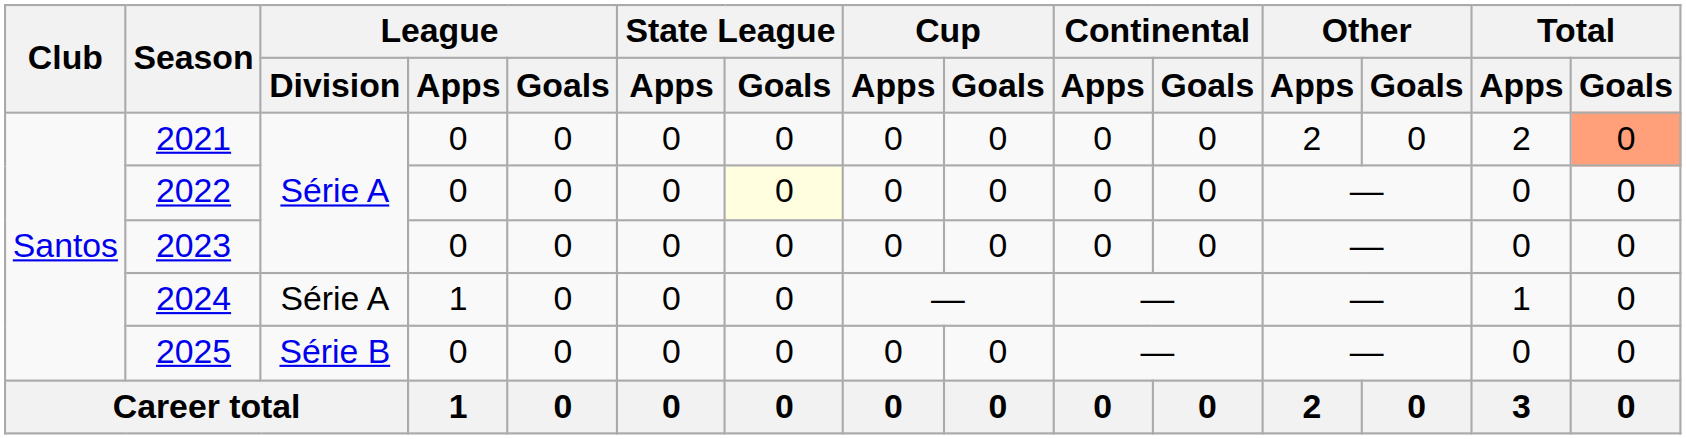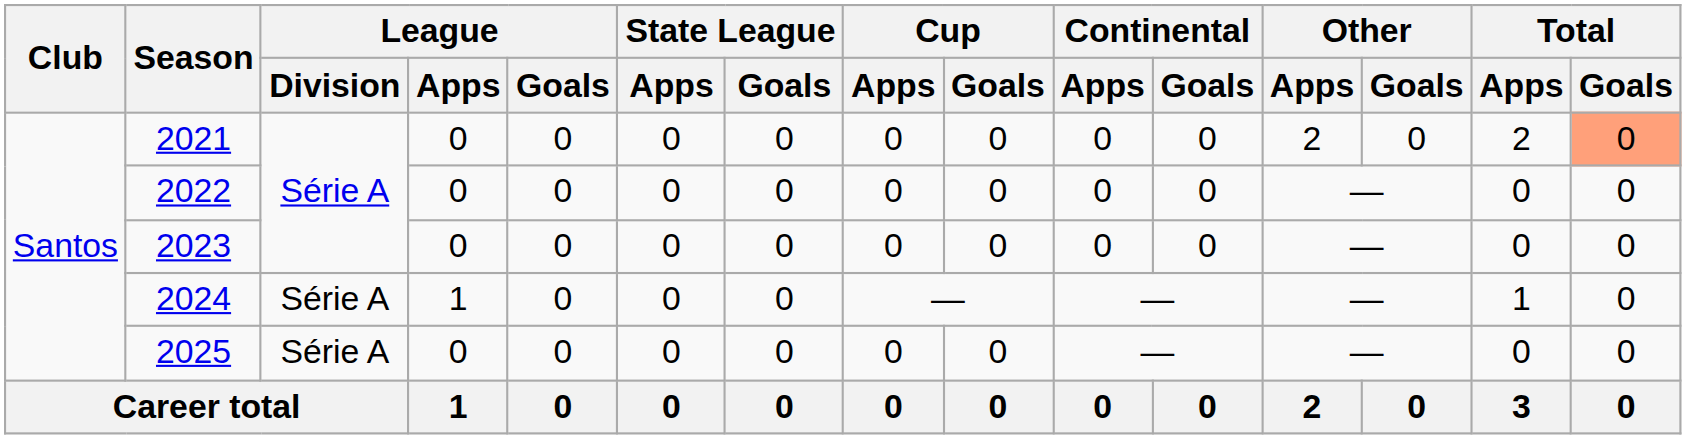2022 | State League / Goals: lightyellow background -> no background
2025 | League / Division: Série B -> Série A
